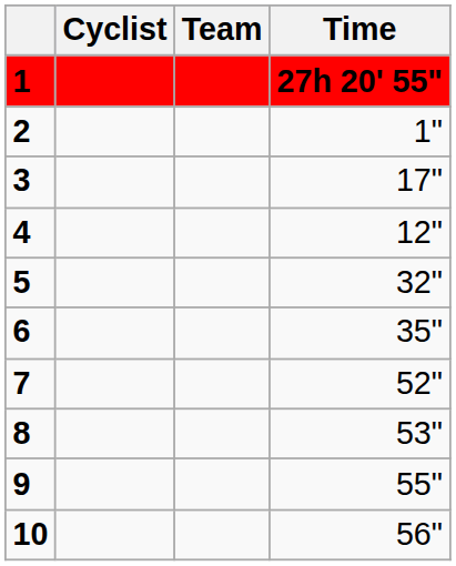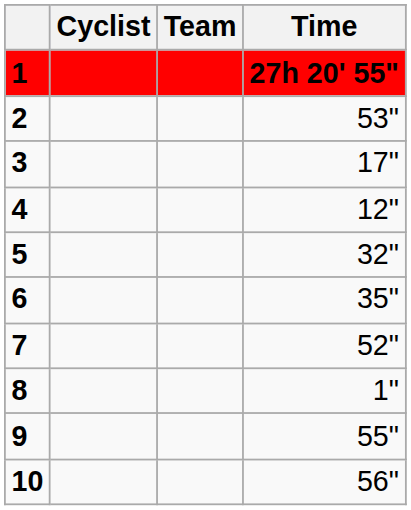2 | Time: 1" -> 53"
8 | Time: 53" -> 1"
